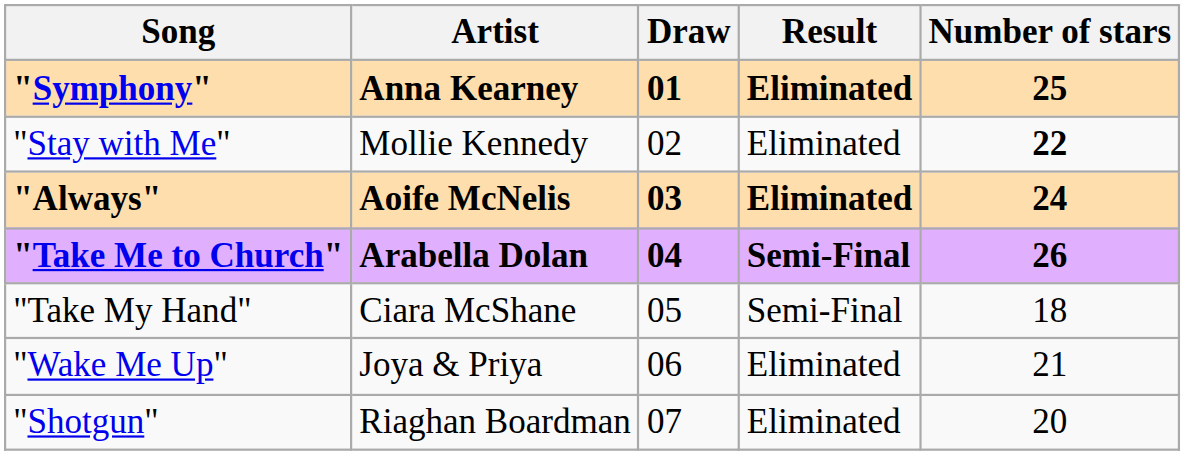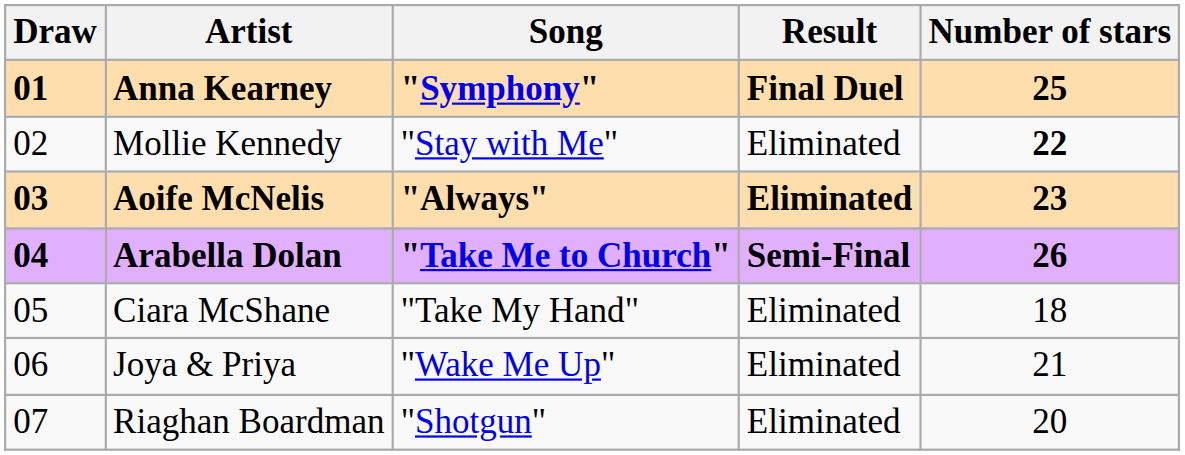columns swapped: Draw <-> Song
Anna Kearney | Result: Eliminated -> Final Duel
Aoife McNelis | Number of stars: 24 -> 23
Ciara McShane | Result: Semi-Final -> Eliminated
